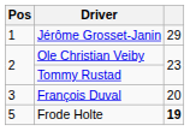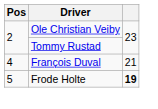- row: 1 | Jérôme Grosset-Janin | 29
François Duval | Pos: 3 -> 4
François Duval | column 3: 20 -> 21
